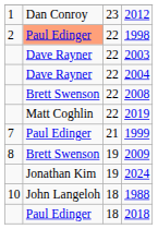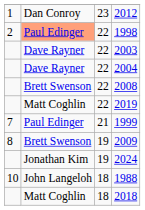2018 | column 2: Paul Edinger -> Matt Coghlin
